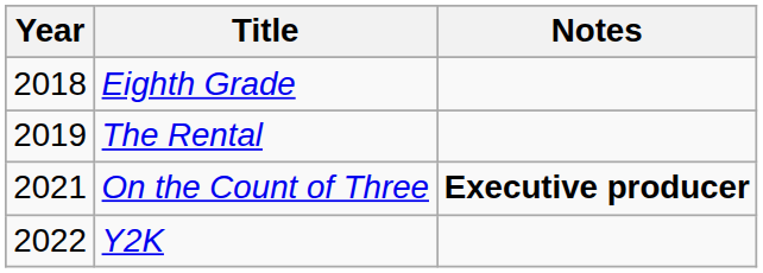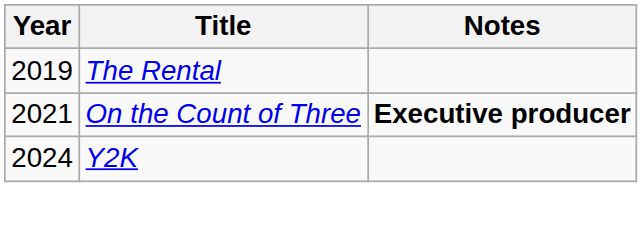- row: 2018 | Eighth Grade
Y2K | Year: 2022 -> 2024
